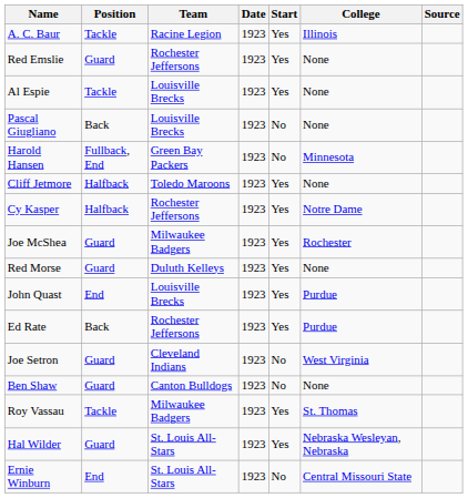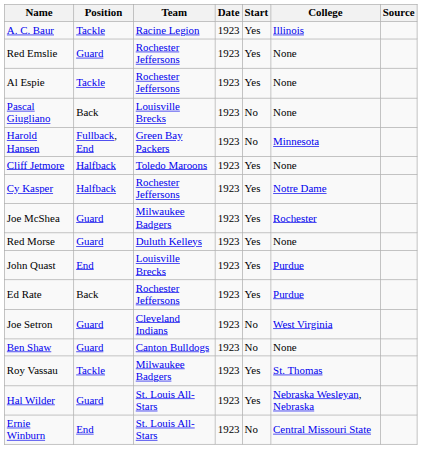Al Espie | Team: Louisville Brecks -> Rochester Jeffersons
